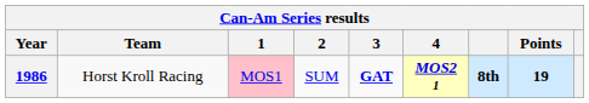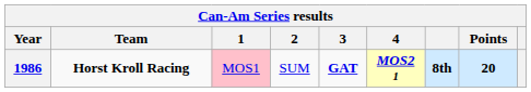1986 | Team: normal -> bold
1986 | Points: 19 -> 20
